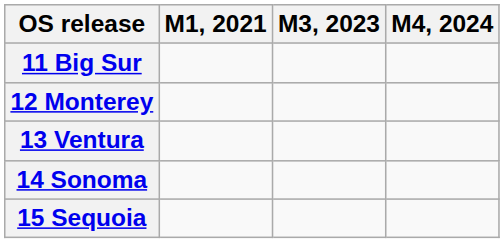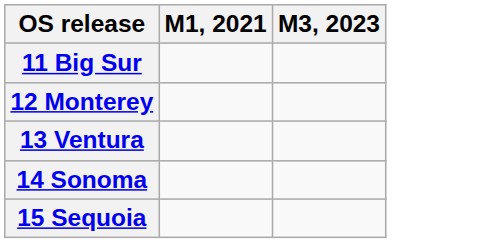- column: M4, 2024
